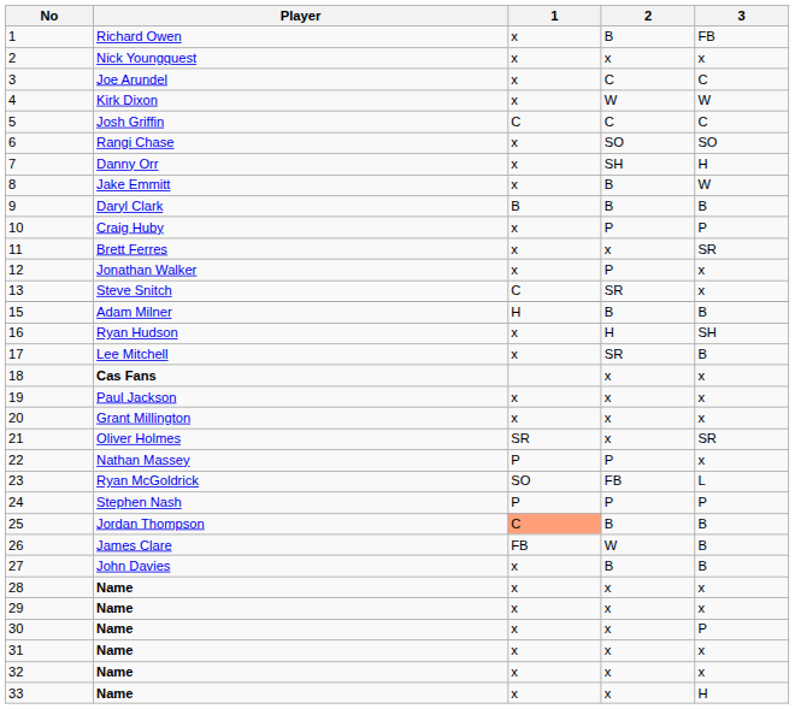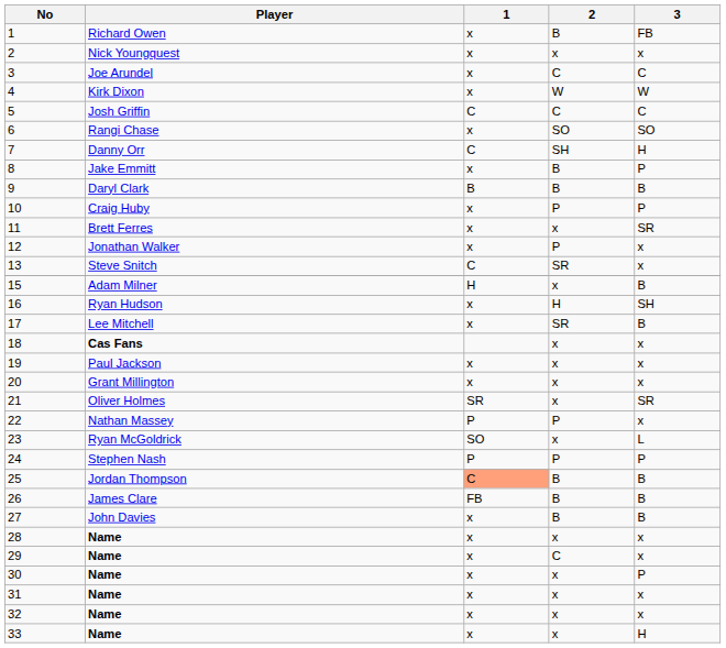7 | 1: x -> C
8 | 3: W -> P
15 | 2: B -> x
23 | 2: FB -> x
26 | 2: W -> B
29 | 2: x -> C
